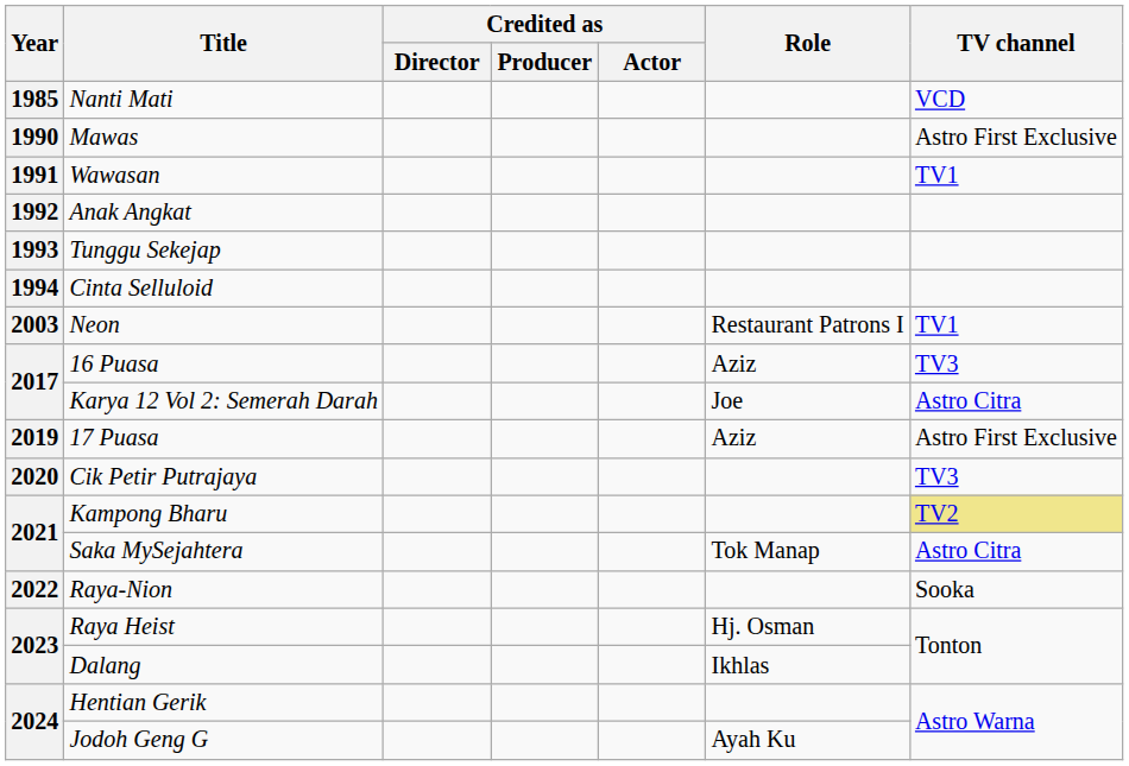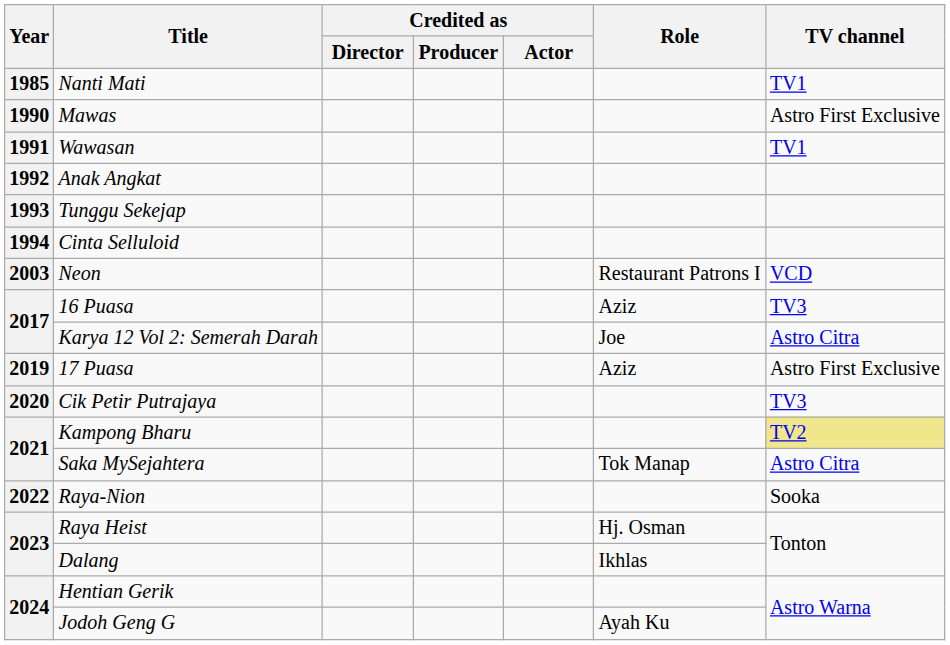Nanti Mati | TV channel: VCD -> TV1
Neon | TV channel: TV1 -> VCD
